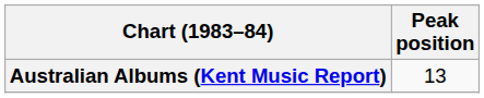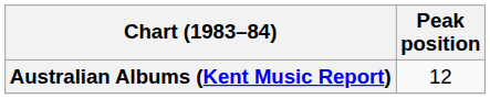Australian Albums (Kent Music Report) | Peak position: 13 -> 12
